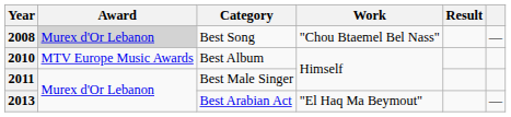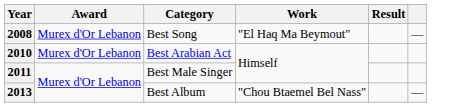2008 | Award: lightgrey background -> no background
2008 | Work: "Chou Btaemel Bel Nass" -> "El Haq Ma Beymout"
2010 | Award: MTV Europe Music Awards -> Murex d'Or Lebanon
2010 | Category: Best Album -> Best Arabian Act
2013 | Category: Best Arabian Act -> Best Album
2013 | Work: "El Haq Ma Beymout" -> "Chou Btaemel Bel Nass"
